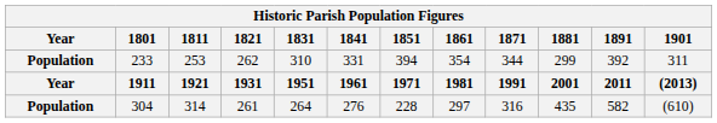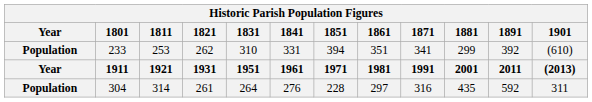233 | 1861: 354 -> 351
233 | 1871: 344 -> 341
233 | 1901: 311 -> (610)
304 | 1891: 582 -> 592
304 | 1901: (610) -> 311
